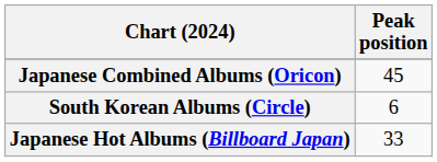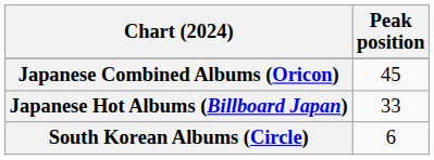rows swapped: Japanese Hot Albums (Billboard Japan) <-> South Korean Albums (Circle)
